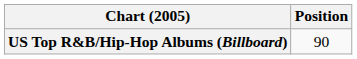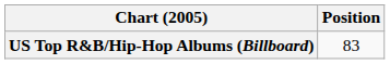US Top R&B/Hip-Hop Albums (Billboard) | Position: 90 -> 83
